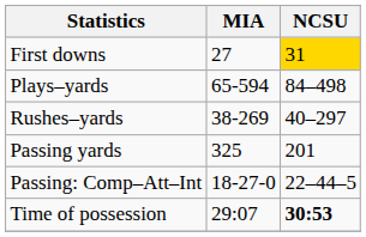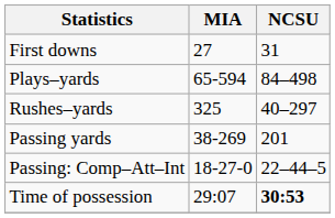First downs | NCSU: gold background -> no background
Rushes–yards | MIA: 38-269 -> 325
Passing yards | MIA: 325 -> 38-269
